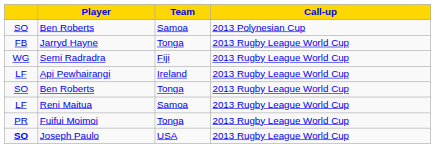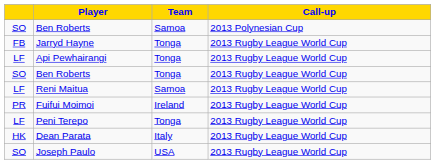- row: WG | Semi Radradra | Fiji | 2013 Rugby League World Cup
Api Pewhairangi | Team: Ireland -> Tonga
Fuifui Moimoi | Team: Tonga -> Ireland
+ row: LF | Peni Terepo | Tonga | 2013 Rugby League World Cup
+ row: HK | Dean Parata | Italy | 2013 Rugby League World Cup
Joseph Paulo | column 1: bold -> normal
